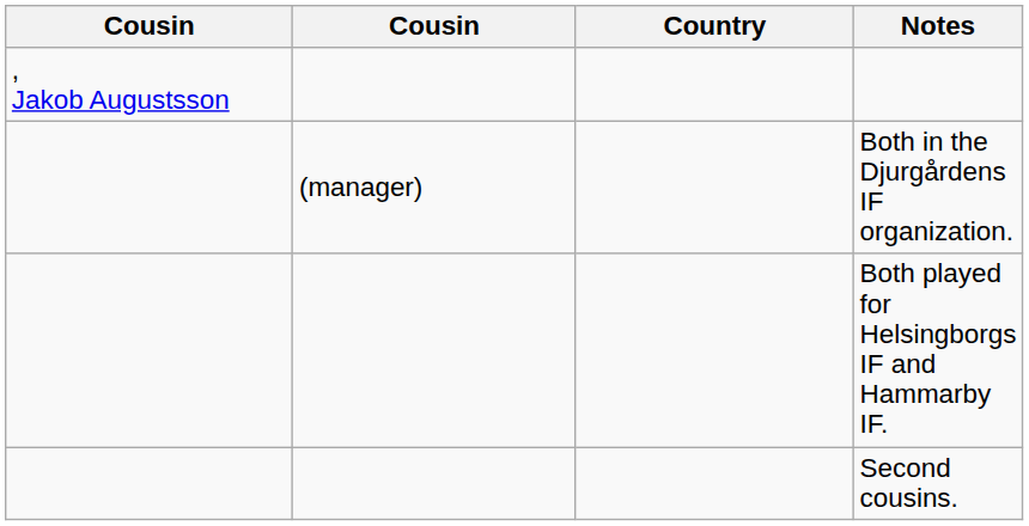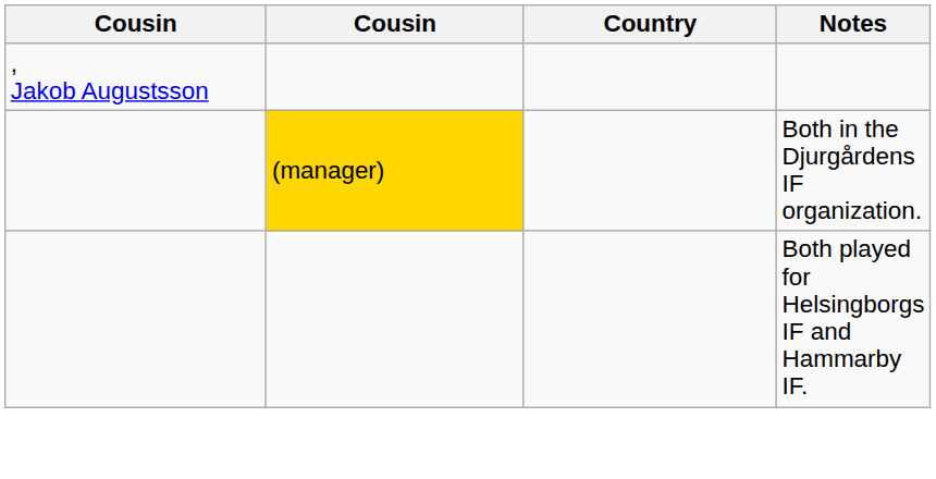Both in the Djurgårdens IF organization. | column 2: no background -> gold background
- row: Second cousins.
